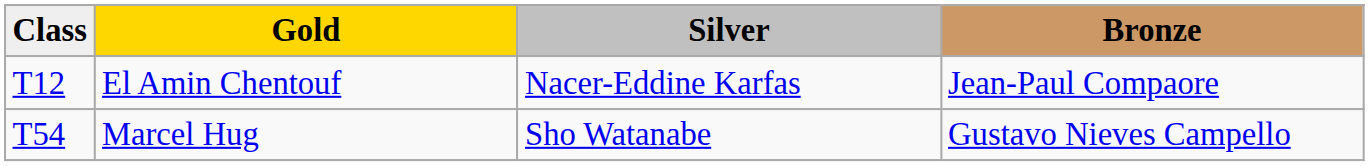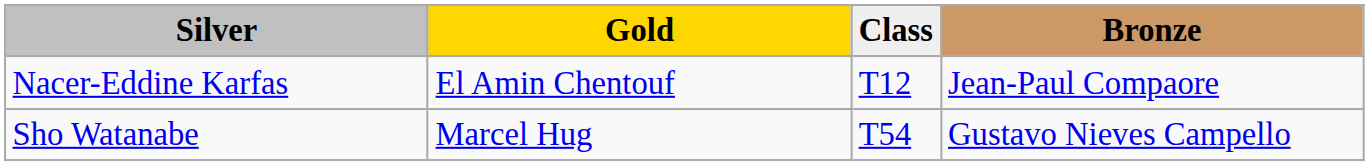columns swapped: Class <-> Silver
